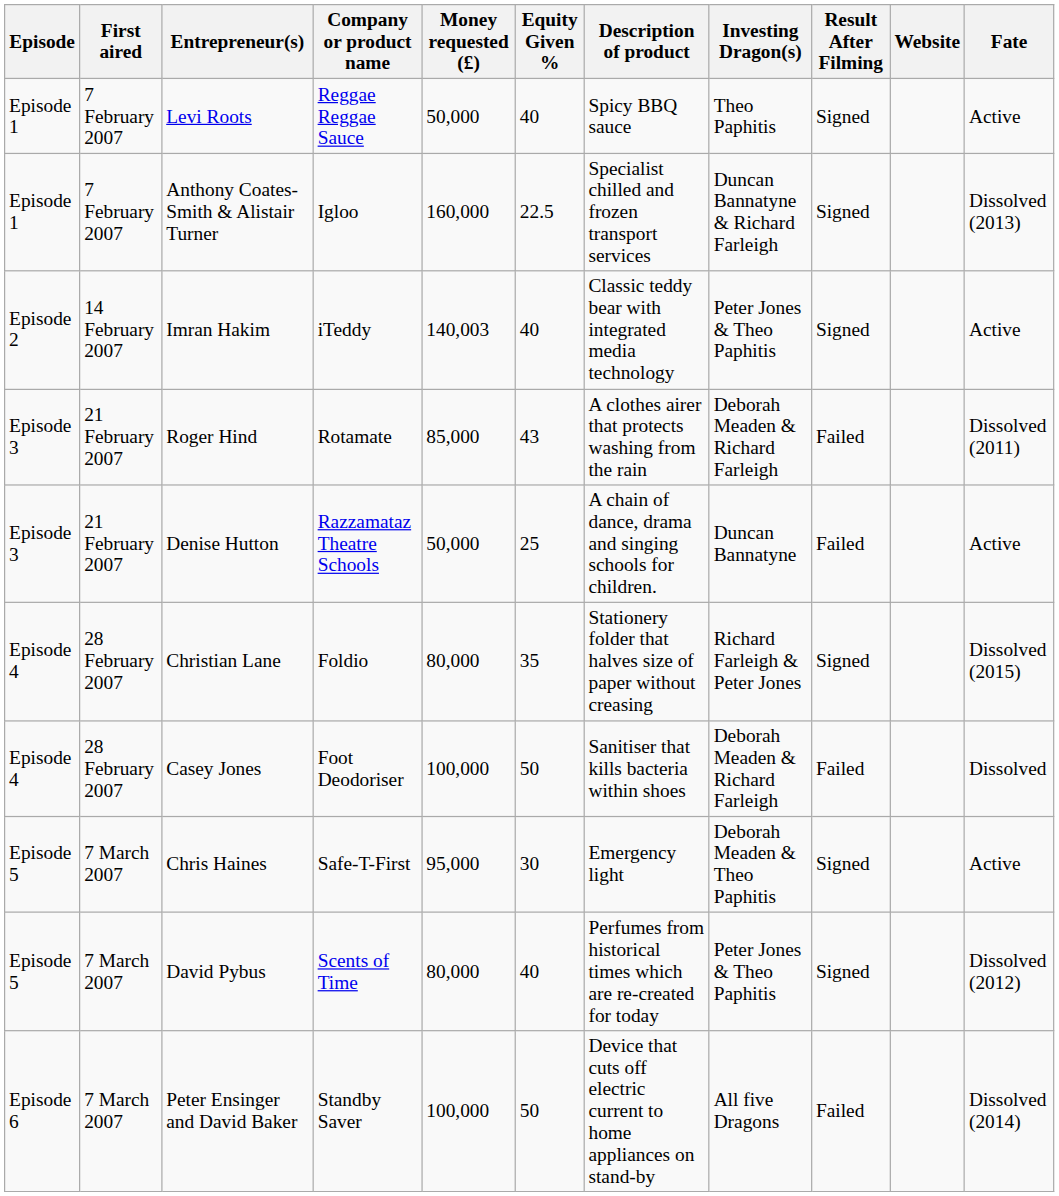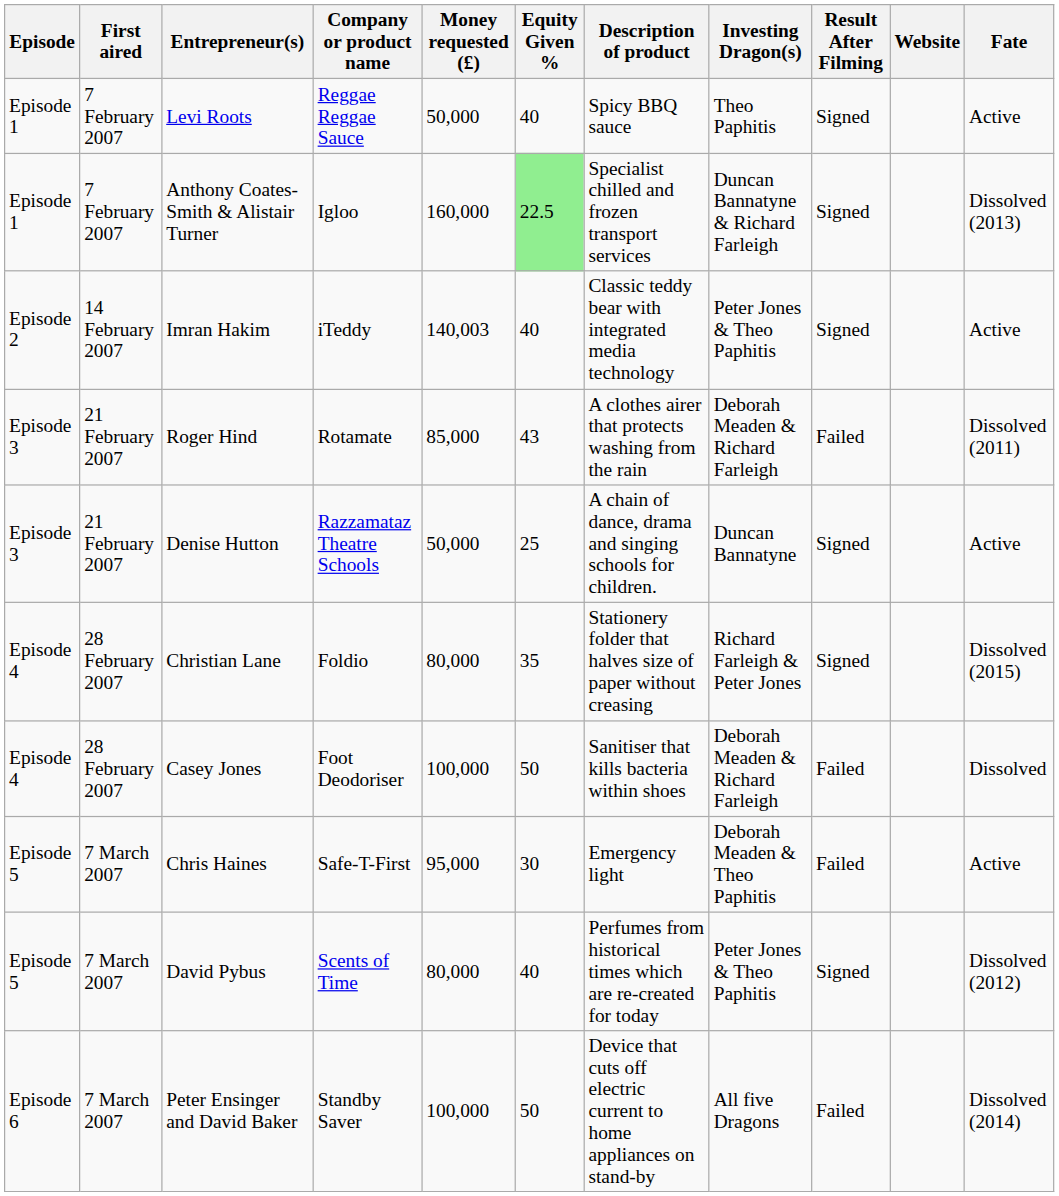Anthony Coates-Smith & Alistair Turner | Equity Given %: no background -> lightgreen background
Denise Hutton | Result After Filming: Failed -> Signed
Chris Haines | Result After Filming: Signed -> Failed
